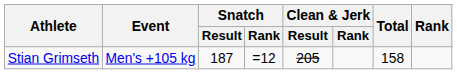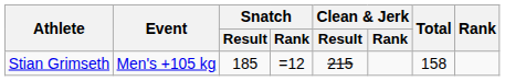Stian Grimseth | Snatch / Result: 187 -> 185
Stian Grimseth | Clean & Jerk / Result: 205 -> 215
